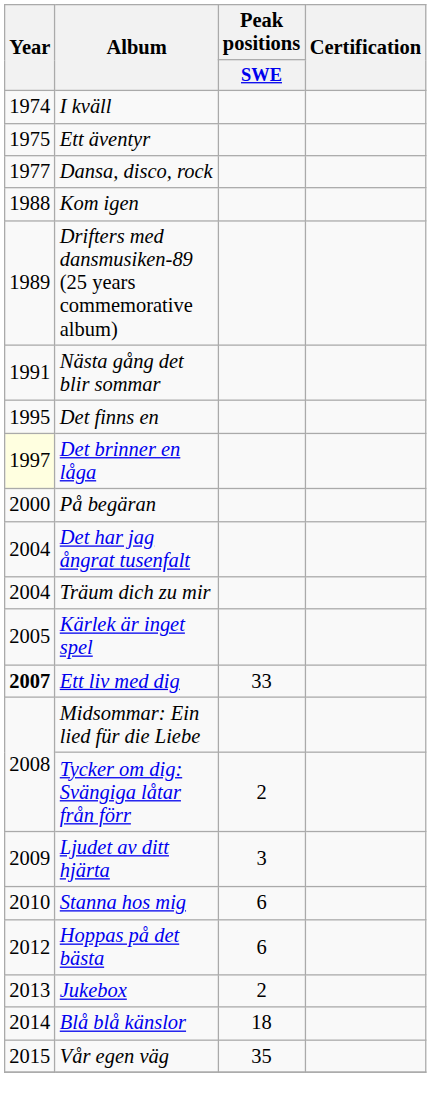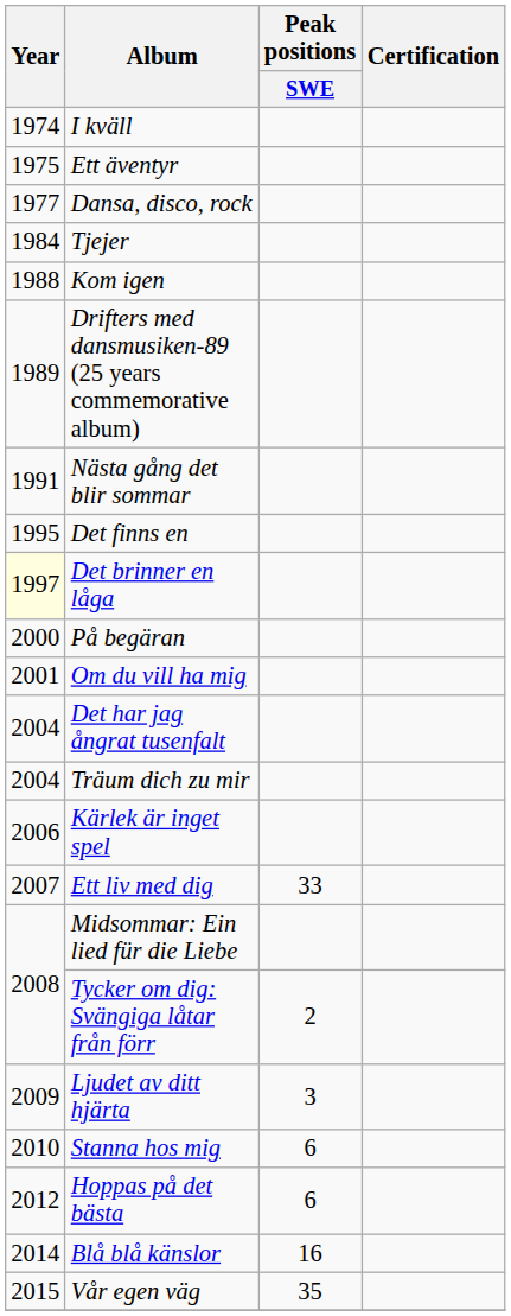+ row: 1984 | Tjejer
+ row: 2001 | Om du vill ha mig
Kärlek är inget spel | Year: 2005 -> 2006
Ett liv med dig | Year: bold -> normal
- row: 2013 | Jukebox | 2
Blå blå känslor | Peak positions / SWE: 18 -> 16
